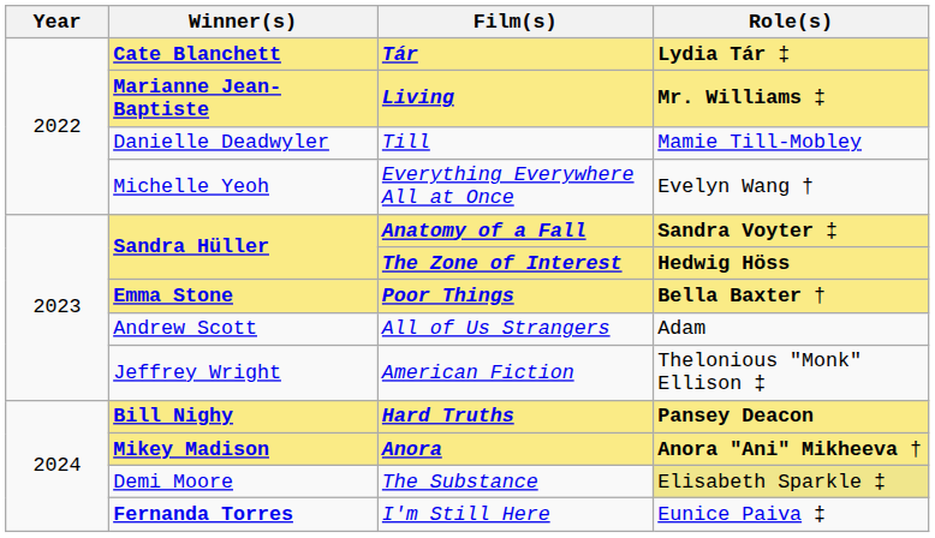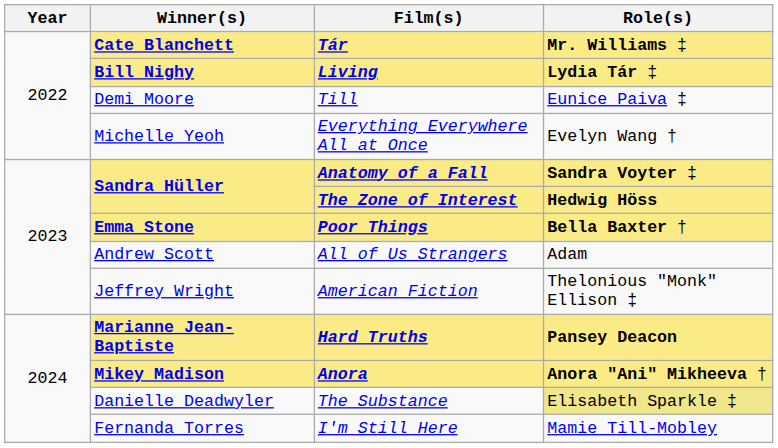Tár | Role(s): Lydia Tár ‡ -> Mr. Williams ‡
Living | Winner(s): Marianne Jean-Baptiste -> Bill Nighy
Living | Role(s): Mr. Williams ‡ -> Lydia Tár ‡
Till | Winner(s): Danielle Deadwyler -> Demi Moore
Till | Role(s): Mamie Till-Mobley -> Eunice Paiva ‡
Hard Truths | Winner(s): Bill Nighy -> Marianne Jean-Baptiste
The Substance | Winner(s): Demi Moore -> Danielle Deadwyler
I'm Still Here | Winner(s): bold -> normal
I'm Still Here | Role(s): Eunice Paiva ‡ -> Mamie Till-Mobley
